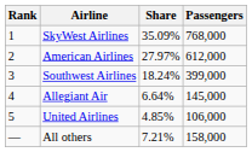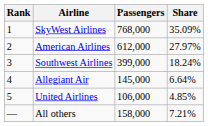columns swapped: Passengers <-> Share
